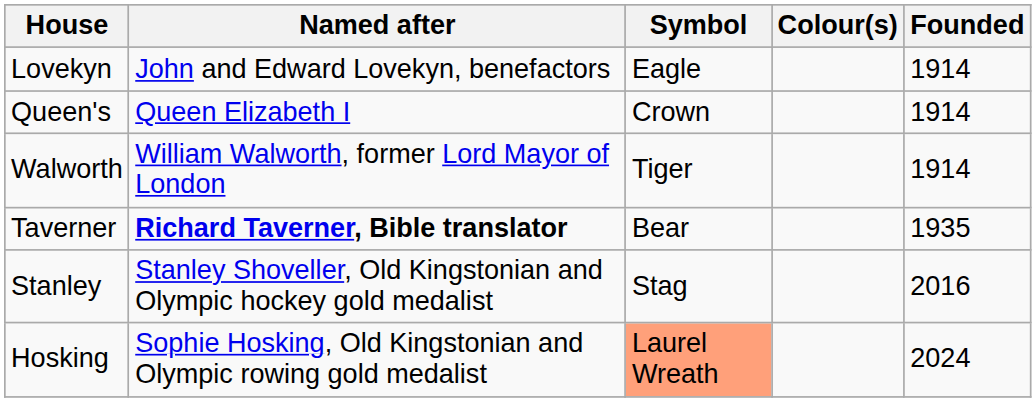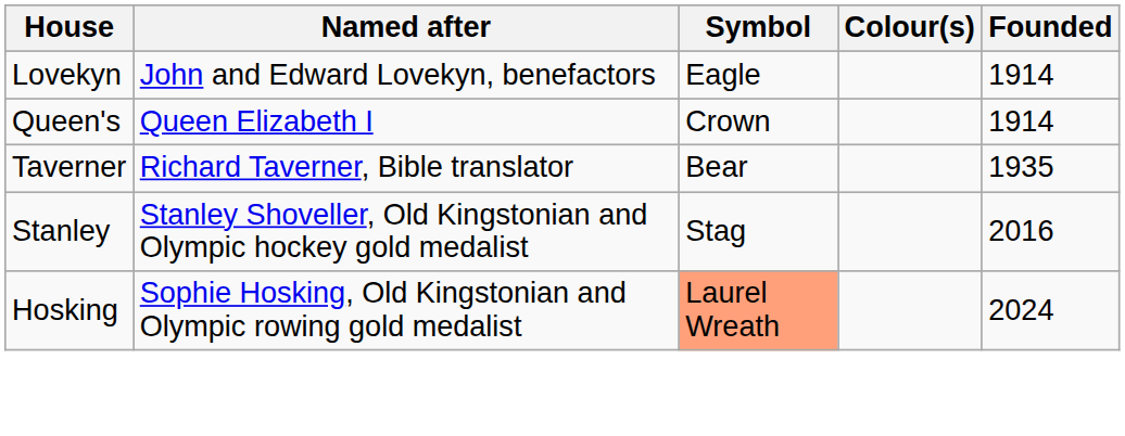- row: Walworth | William Walworth, former Lord Mayor of London | Tiger | 1914
Taverner | Named after: bold -> normal
